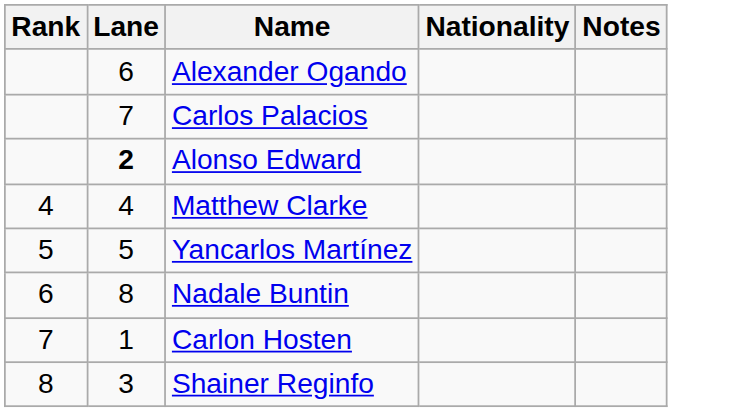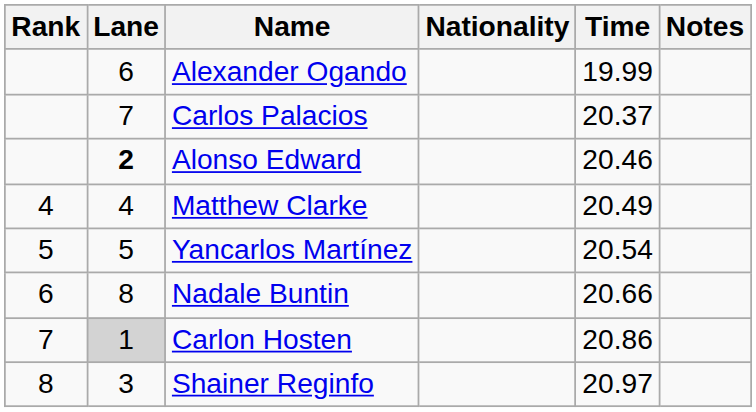+ column: Time | 19.99 | 20.37 | 20.46 | 20.49 | 20.54 | 20.66 | 20.86 | 20.97
Carlon Hosten | Lane: no background -> lightgrey background
